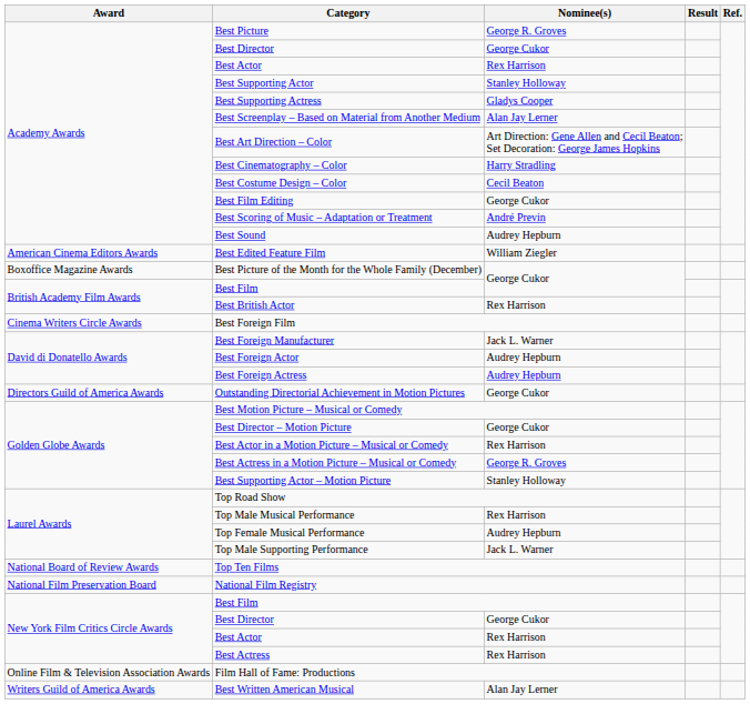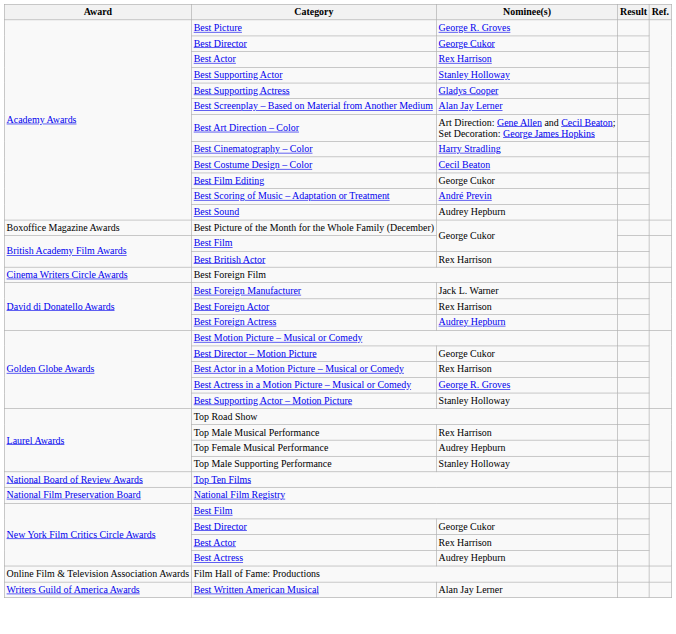- row: American Cinema Editors Awards | Best Edited Feature Film | William Ziegler
Best Foreign Actor | Nominee(s): Audrey Hepburn -> Rex Harrison
- row: Directors Guild of America Awards | Outstanding Directorial Achievement in Motion Pictures | George Cukor
Top Male Supporting Performance | Nominee(s): Jack L. Warner -> Stanley Holloway
Best Actress | Nominee(s): Rex Harrison -> Audrey Hepburn
